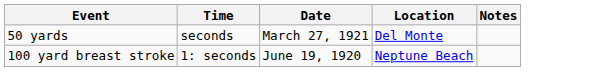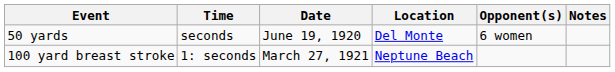+ column: Opponent(s) | 6 women
50 yards | Date: March 27, 1921 -> June 19, 1920
100 yard breast stroke | Date: June 19, 1920 -> March 27, 1921
